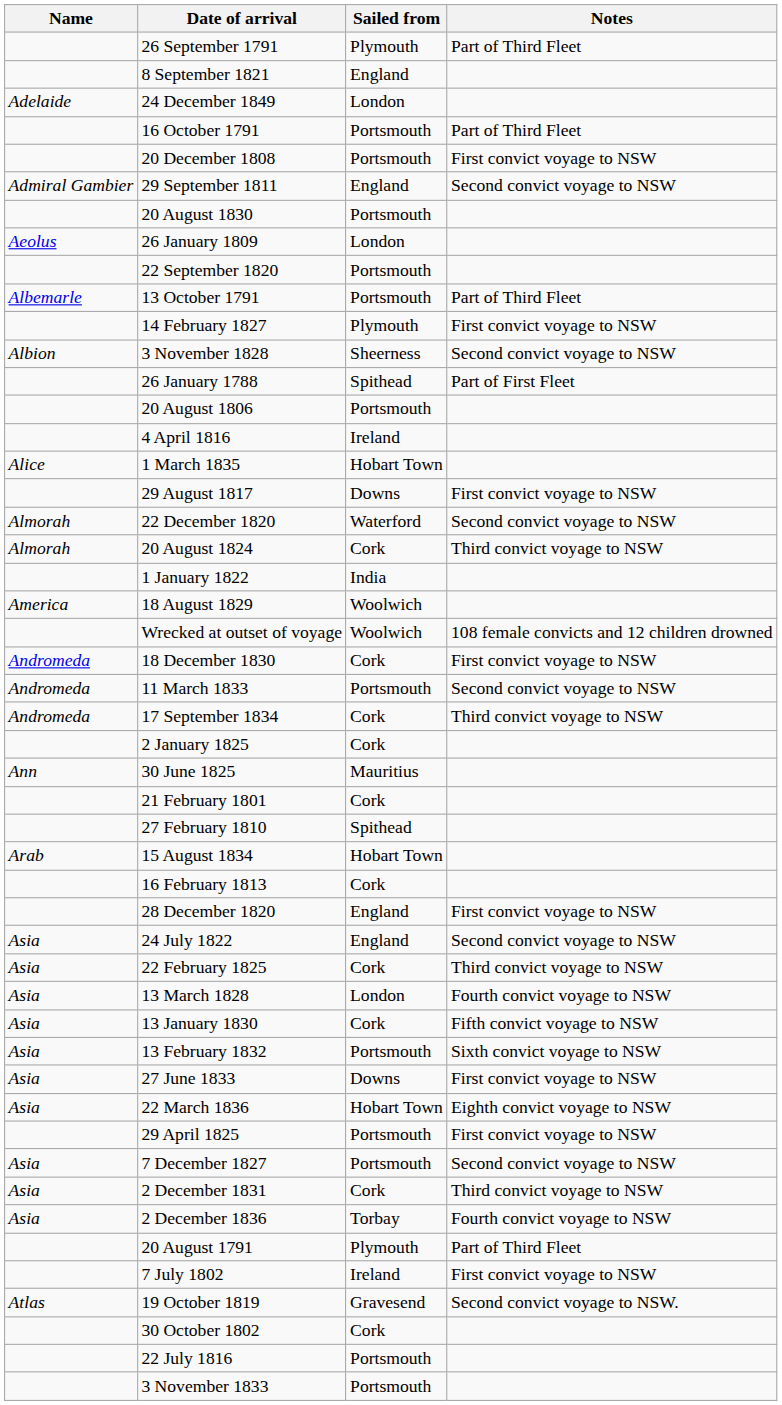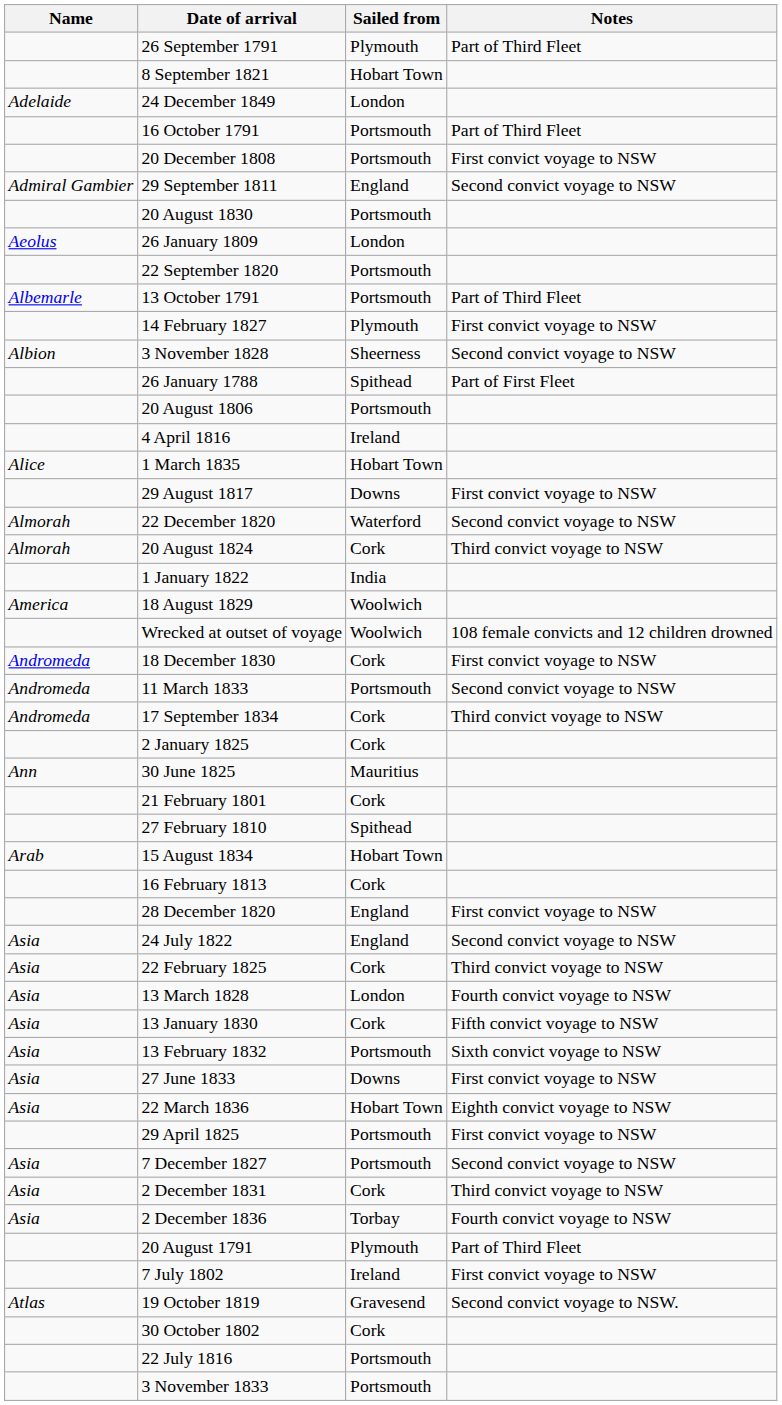8 September 1821 | Sailed from: England -> Hobart Town
